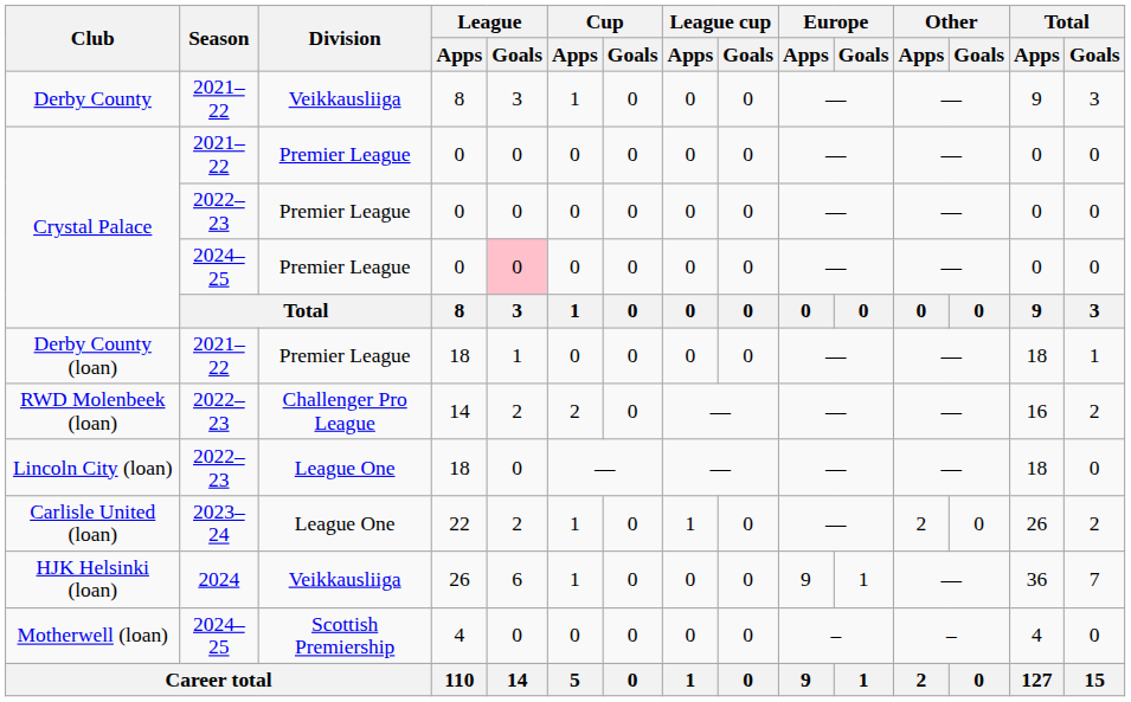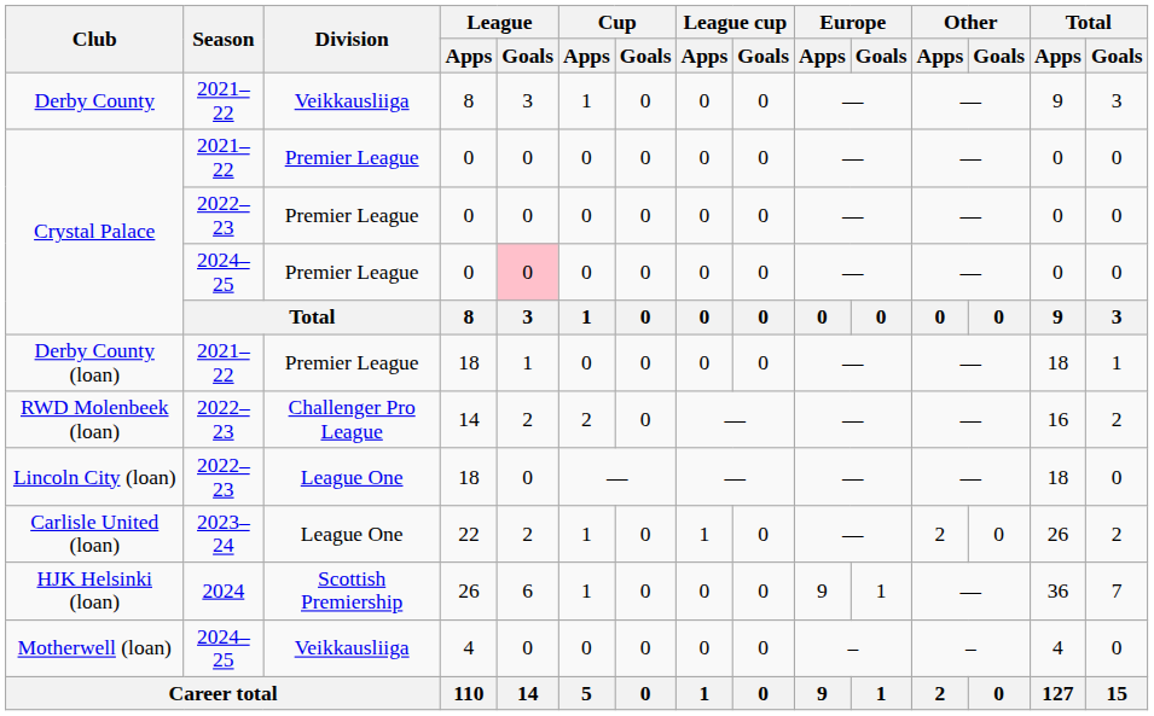HJK Helsinki (loan) | Division: Veikkausliiga -> Scottish Premiership
Motherwell (loan) | Division: Scottish Premiership -> Veikkausliiga
